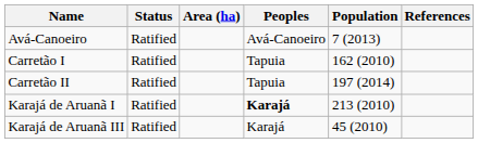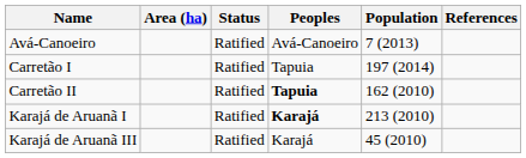columns swapped: Status <-> Area (ha)
Carretão I | Population: 162 (2010) -> 197 (2014)
Carretão II | Peoples: normal -> bold
Carretão II | Population: 197 (2014) -> 162 (2010)
